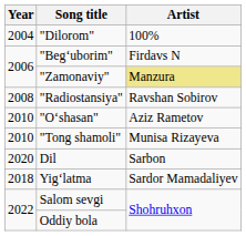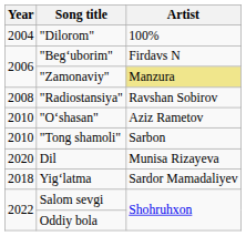"Tong shamoli" | Artist: Munisa Rizayeva -> Sarbon
Dil | Artist: Sarbon -> Munisa Rizayeva
